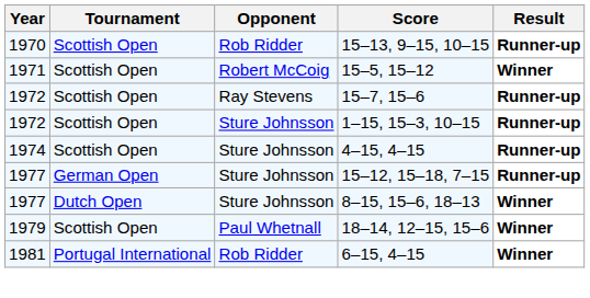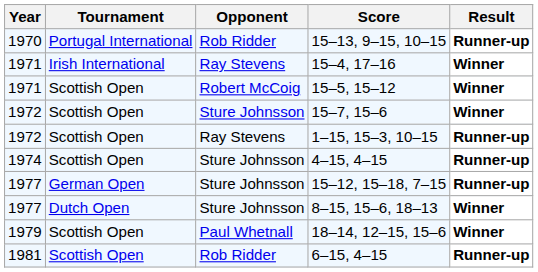15–13, 9–15, 10–15 | Tournament: Scottish Open -> Portugal International
+ row: 1971 | Irish International | Ray Stevens | 15–4, 17–16 | Winner
15–7, 15–6 | Opponent: Ray Stevens -> Sture Johnsson
15–7, 15–6 | Result: Runner-up -> Winner
1–15, 15–3, 10–15 | Opponent: Sture Johnsson -> Ray Stevens
6–15, 4–15 | Tournament: Portugal International -> Scottish Open
6–15, 4–15 | Result: Winner -> Runner-up
